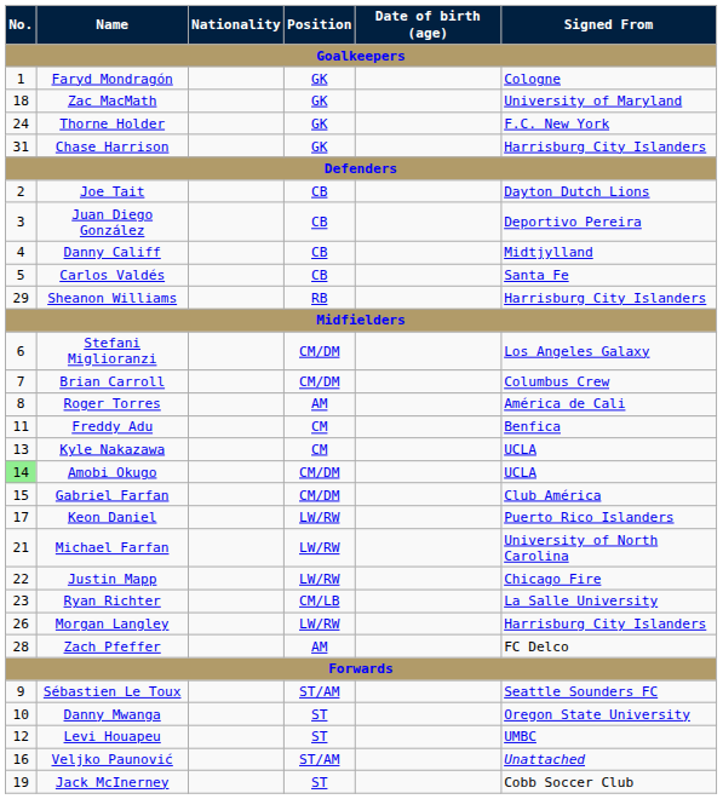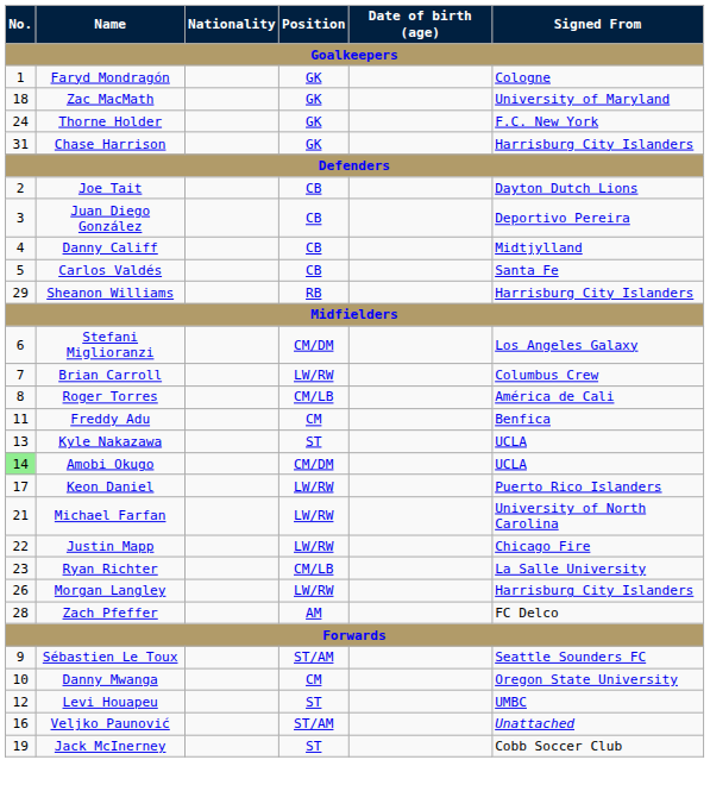Brian Carroll | Position: CM/DM -> LW/RW
Roger Torres | Position: AM -> CM/LB
Kyle Nakazawa | Position: CM -> ST
- row: 15 | Gabriel Farfan | CM/DM | Club América
Danny Mwanga | Position: ST -> CM
